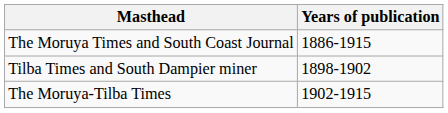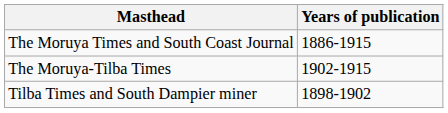rows swapped: Tilba Times and South Dampier miner <-> The Moruya-Tilba Times
